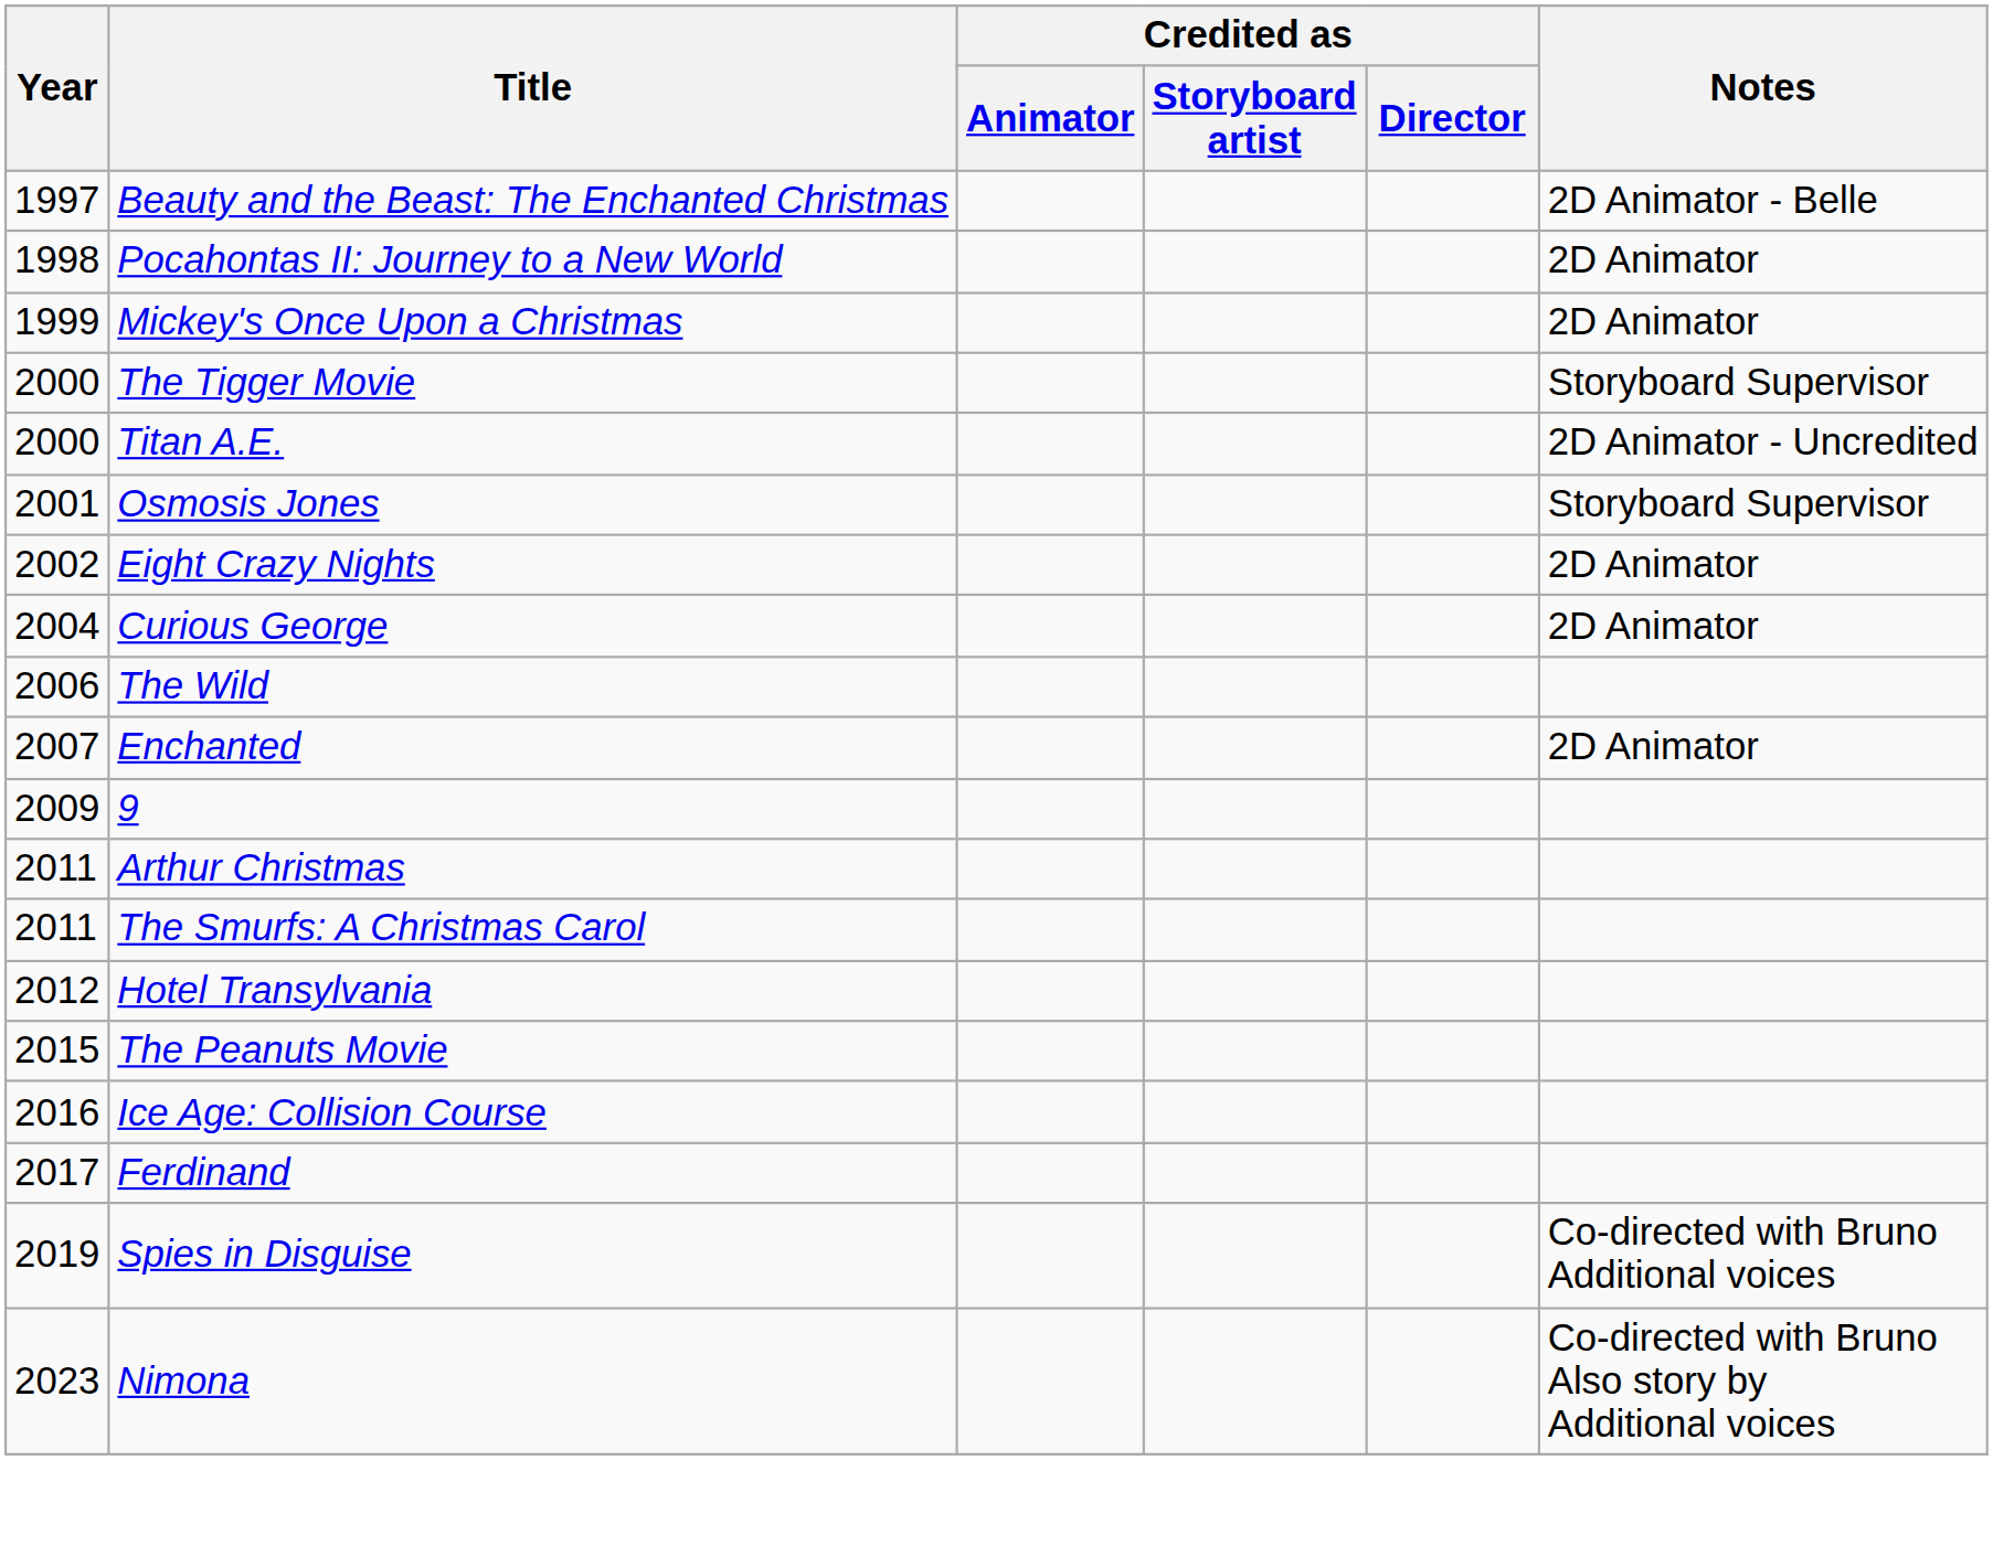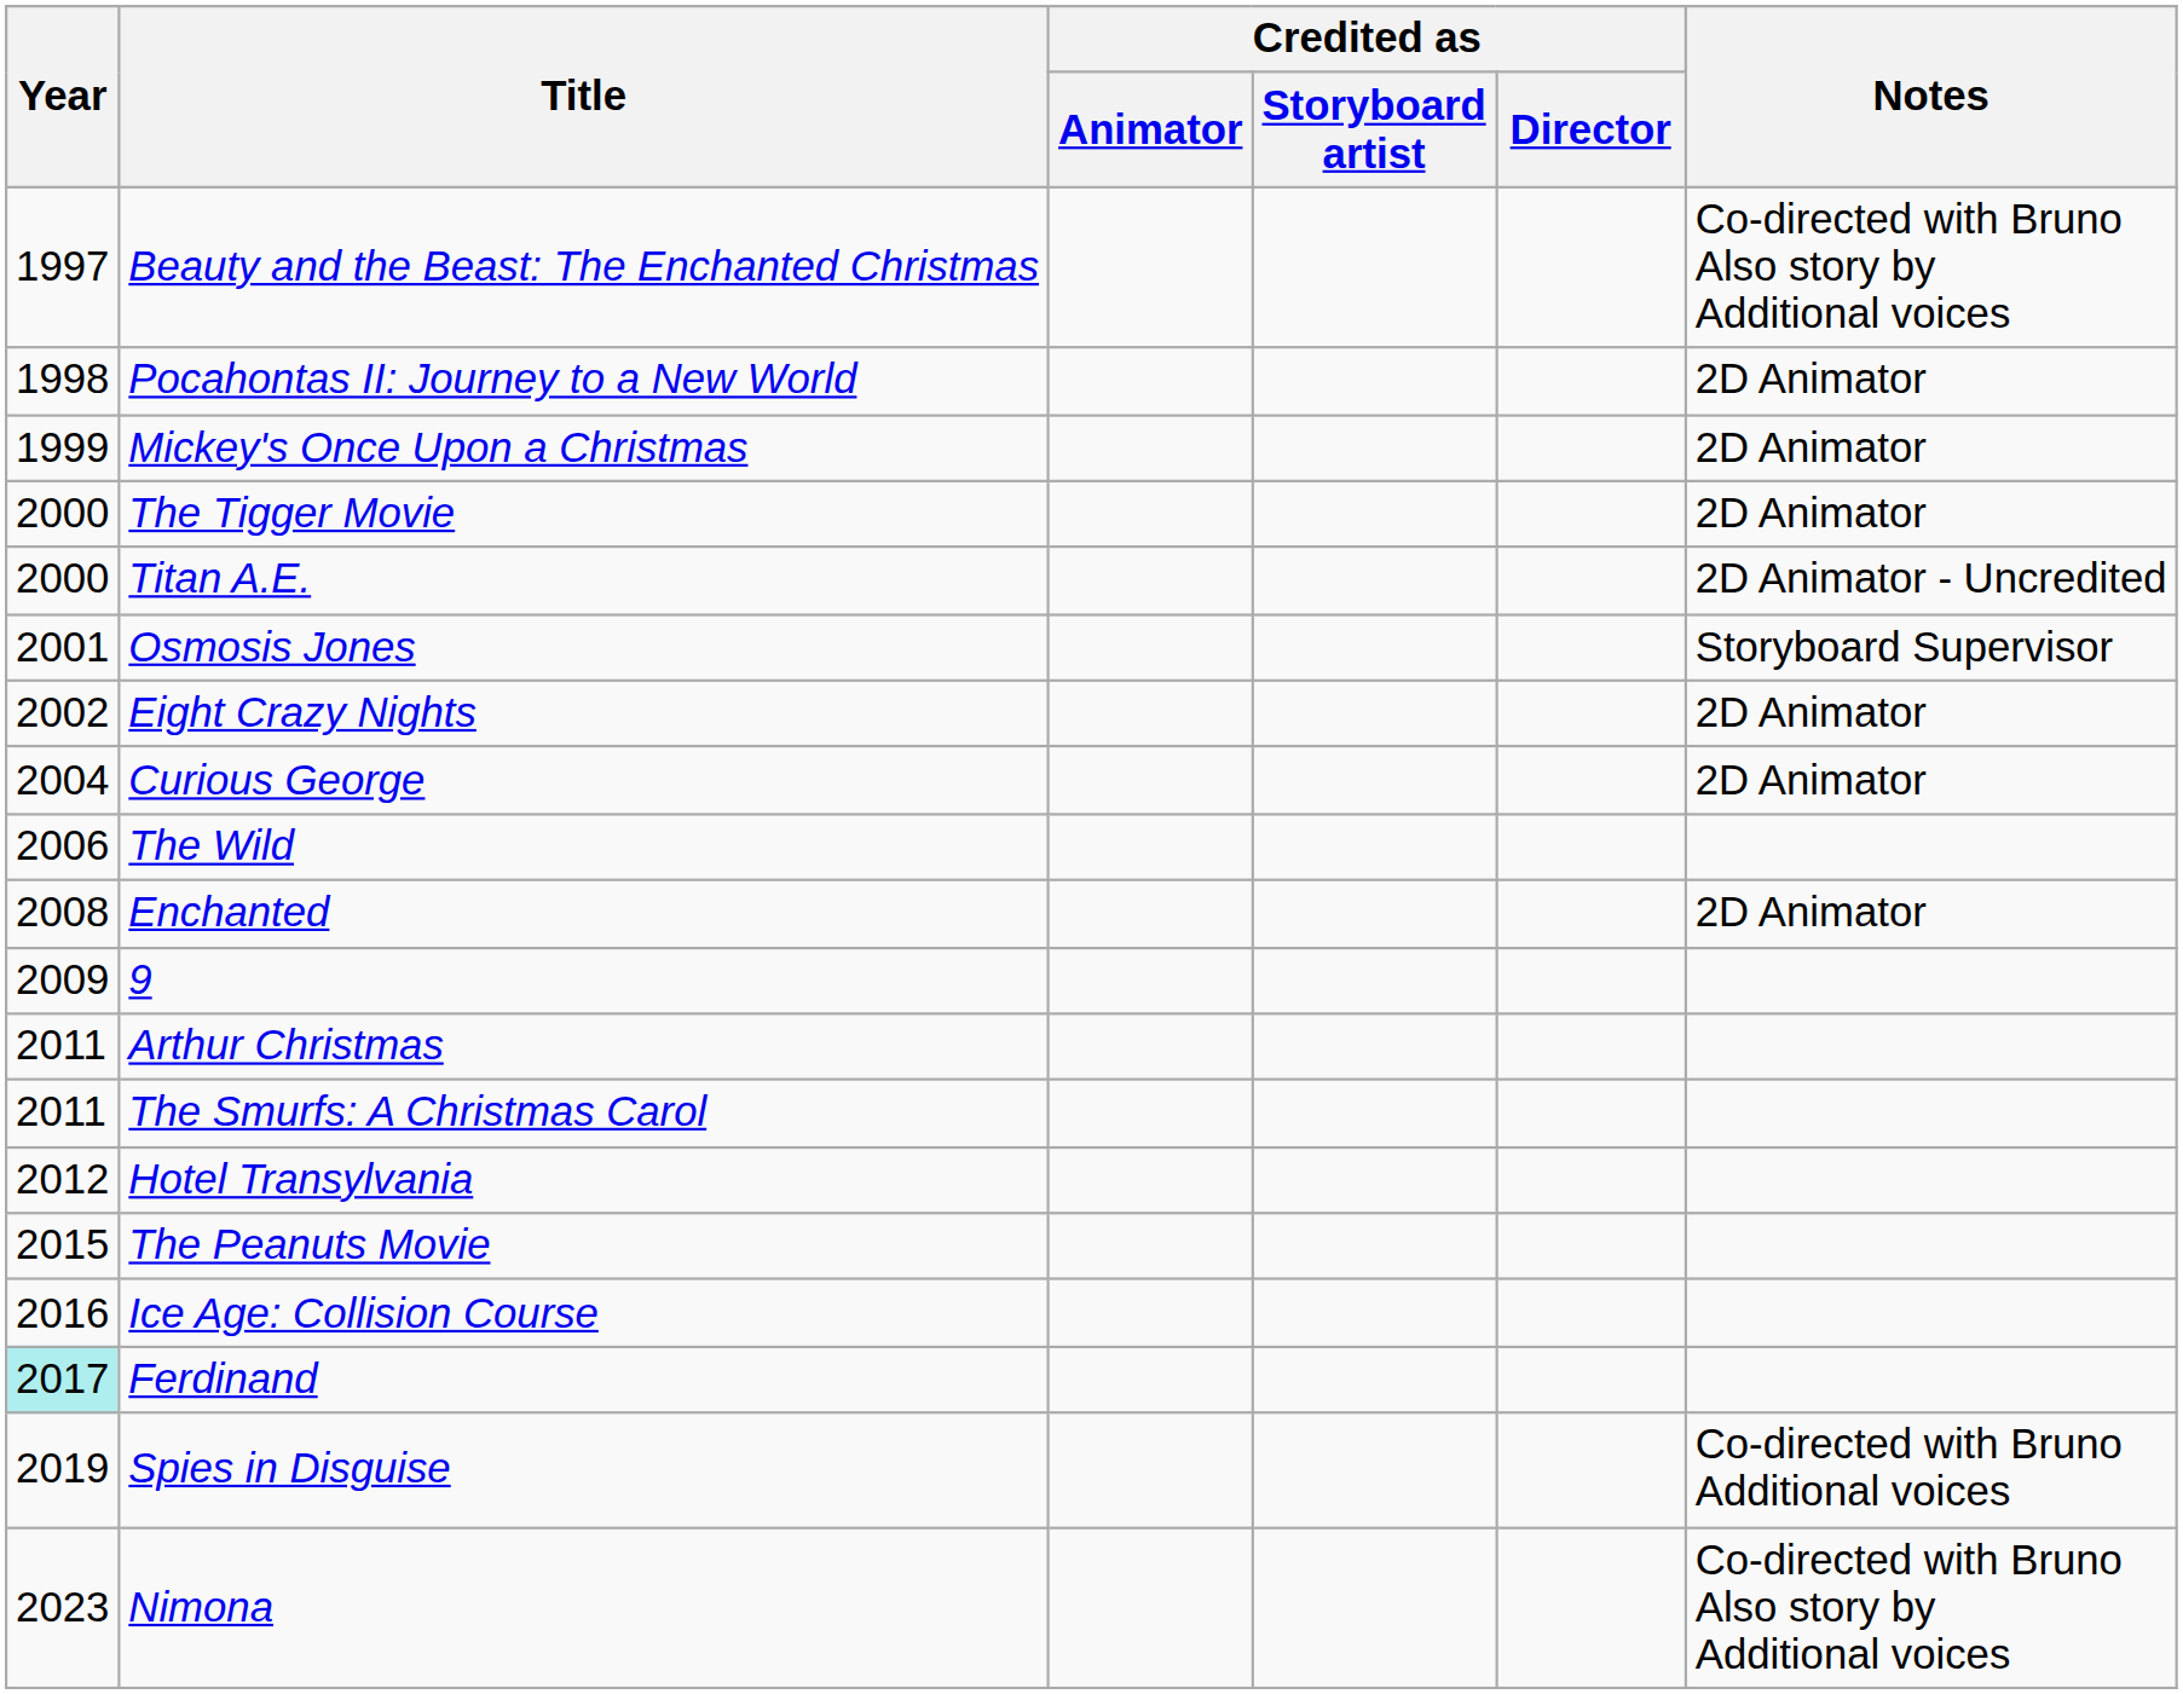Beauty and the Beast: The Enchanted Christmas | Notes: 2D Animator - Belle -> Co-directed with Bruno Also story by Additional voices
The Tigger Movie | Notes: Storyboard Supervisor -> 2D Animator
Enchanted | Year: 2007 -> 2008
Ferdinand | Year: no background -> paleturquoise background
